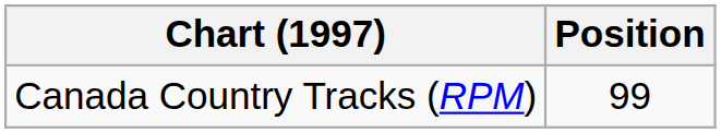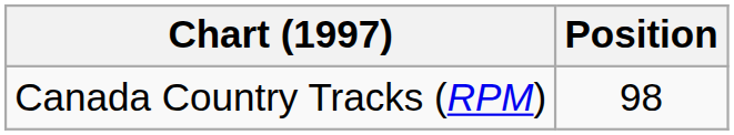Canada Country Tracks (RPM) | Position: 99 -> 98
